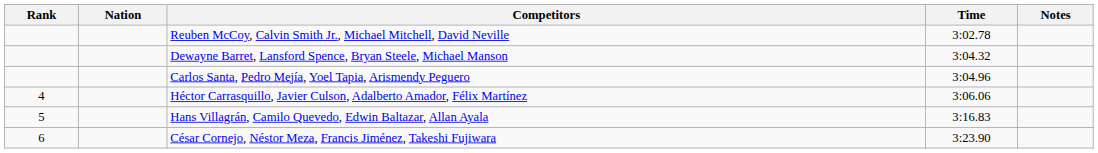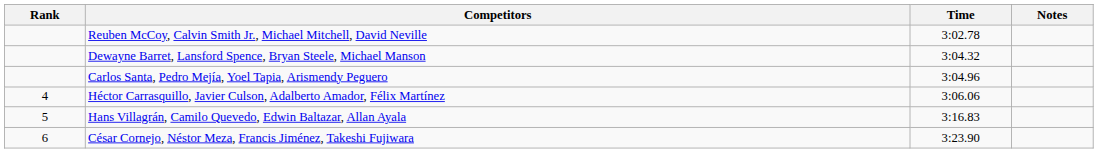- column: Nation
